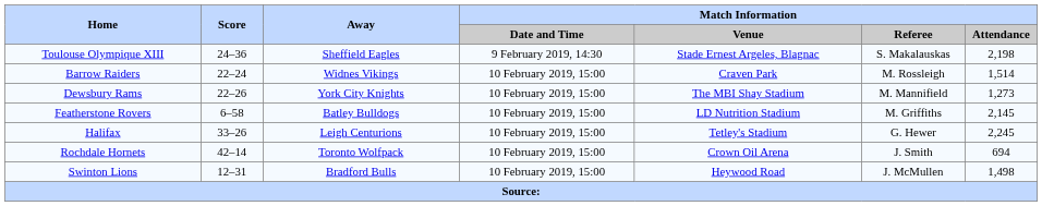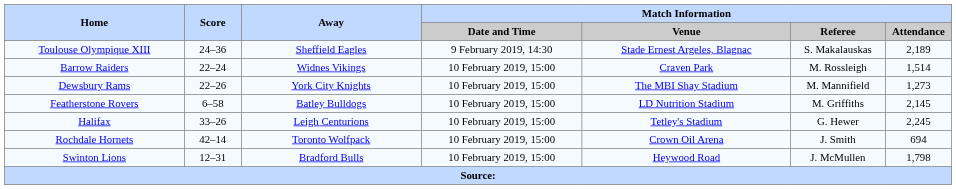Toulouse Olympique XIII | Match Information / Attendance: 2,198 -> 2,189
Swinton Lions | Match Information / Attendance: 1,498 -> 1,798
